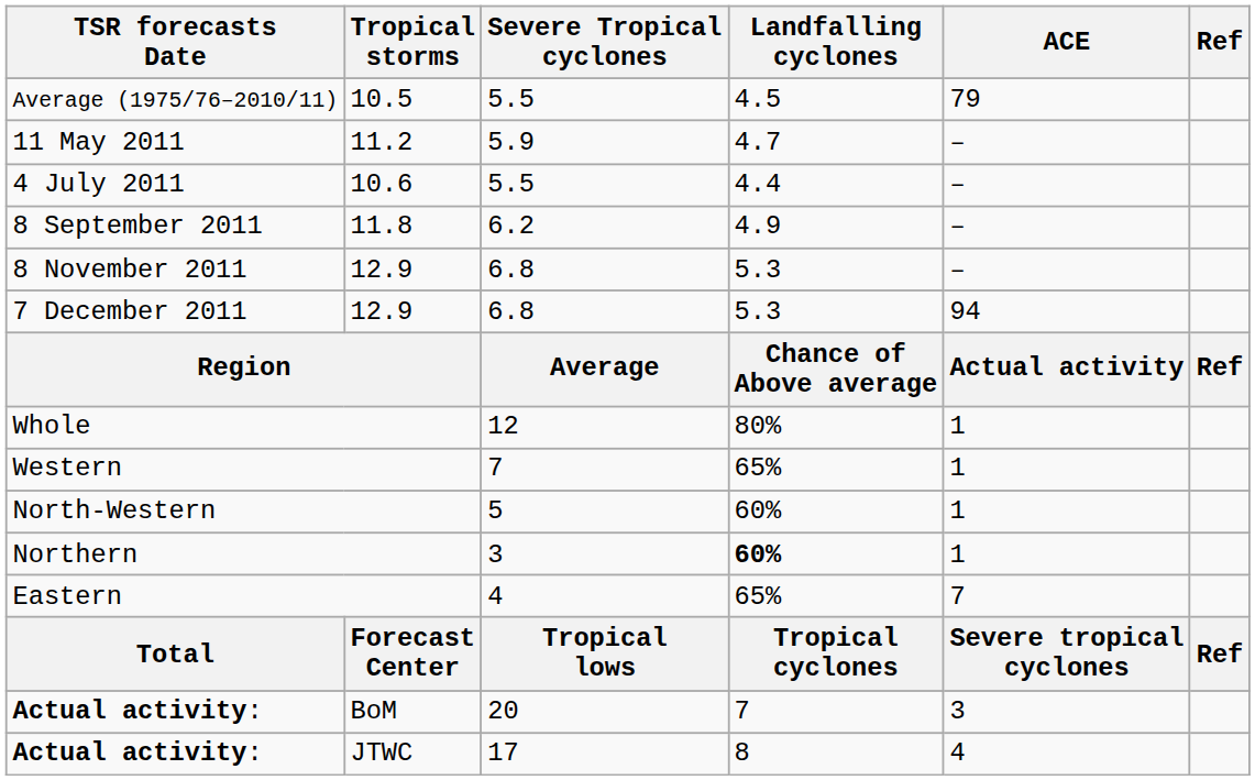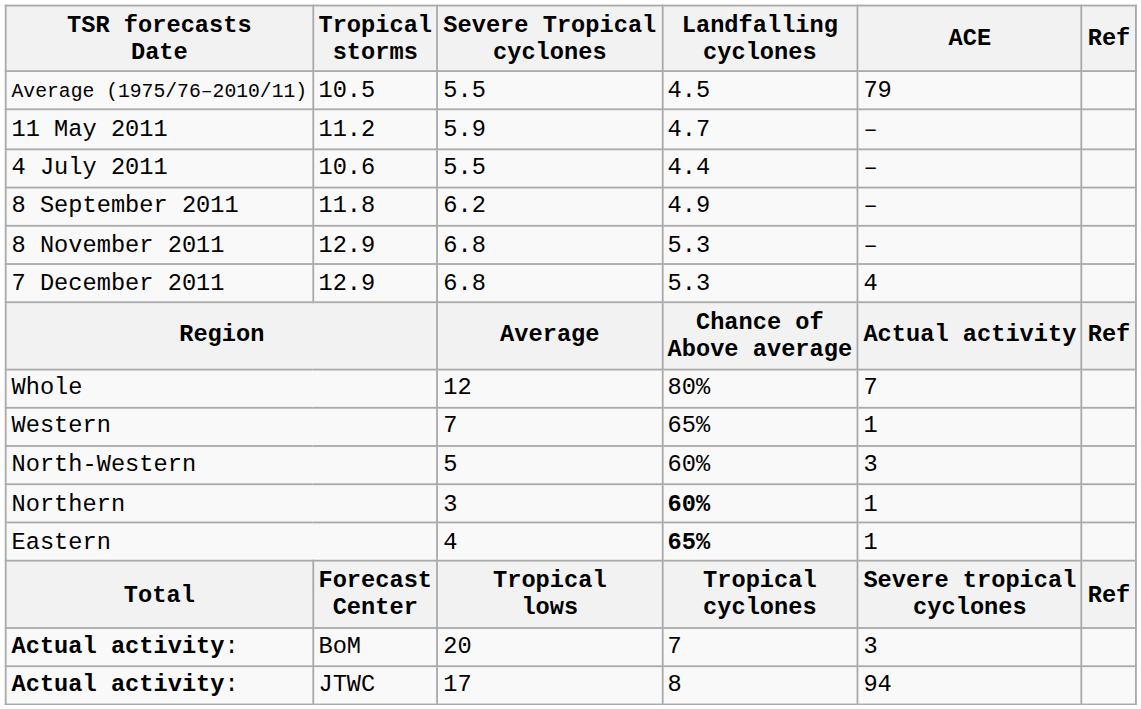7 December 2011 | ACE: 94 -> 4
Whole | ACE: 1 -> 7
North-Western | ACE: 1 -> 3
Eastern | Landfalling cyclones: normal -> bold
Eastern | ACE: 7 -> 1
Actual activity: / JTWC | ACE: 4 -> 94
